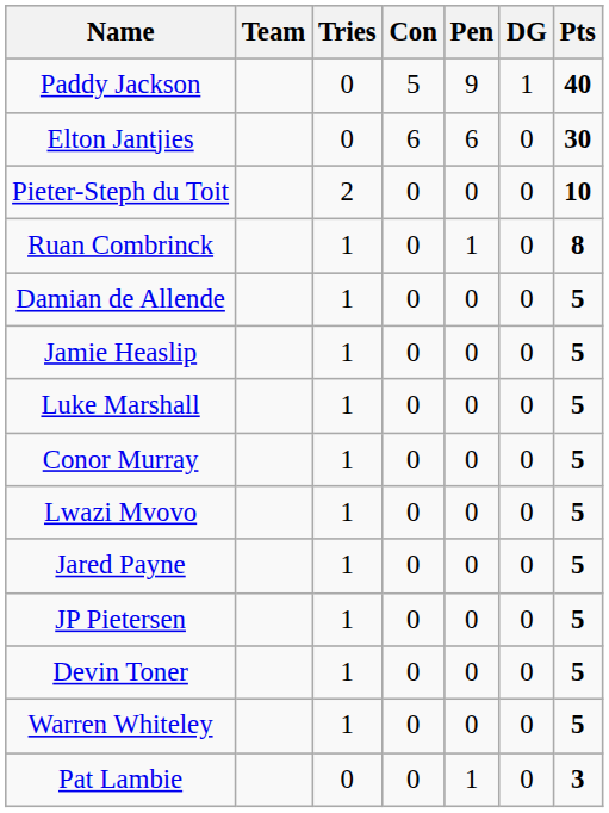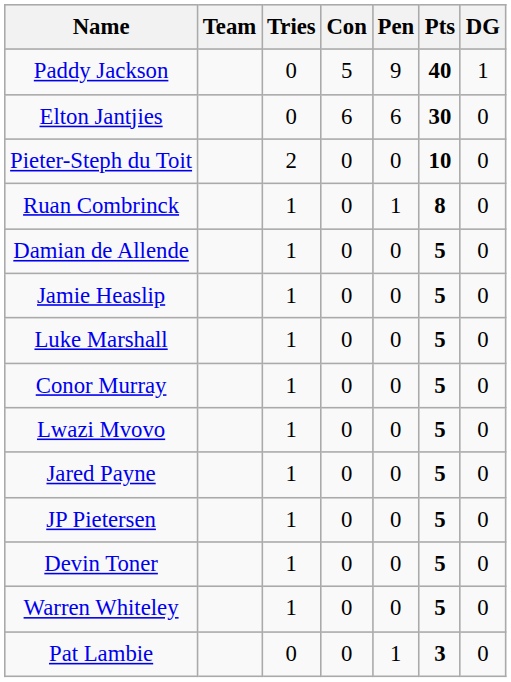columns swapped: DG <-> Pts
